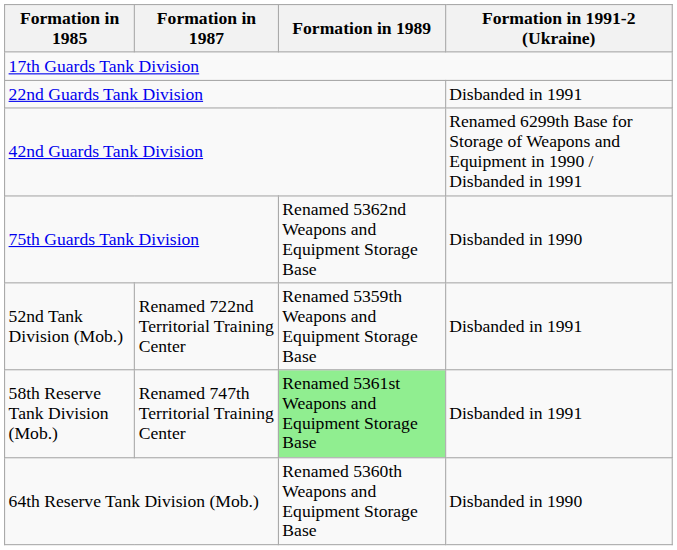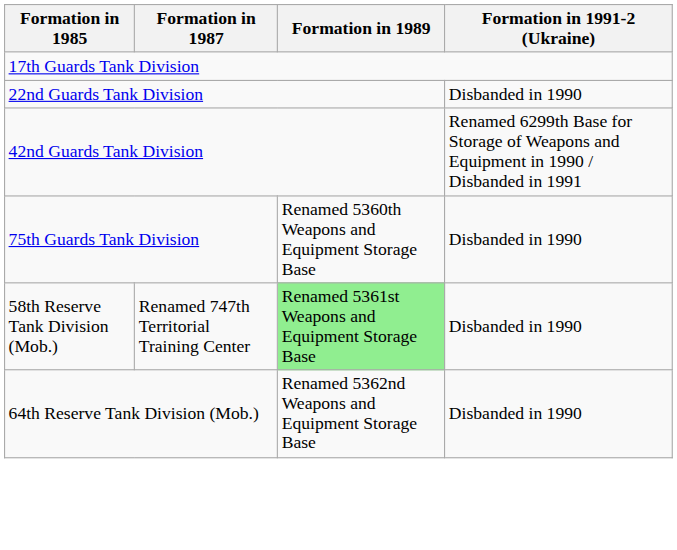22nd Guards Tank Division | Formation in 1991-2 (Ukraine): Disbanded in 1991 -> Disbanded in 1990
75th Guards Tank Division | Formation in 1989: Renamed 5362nd Weapons and Equipment Storage Base -> Renamed 5360th Weapons and Equipment Storage Base
- row: 52nd Tank Division (Mob.) | Renamed 722nd Territorial Training Center | Renamed 5359th Weapons and Equipment Storage Base | Disbanded in 1991
58th Reserve Tank Division (Mob.) | Formation in 1991-2 (Ukraine): Disbanded in 1991 -> Disbanded in 1990
64th Reserve Tank Division (Mob.) | Formation in 1989: Renamed 5360th Weapons and Equipment Storage Base -> Renamed 5362nd Weapons and Equipment Storage Base
